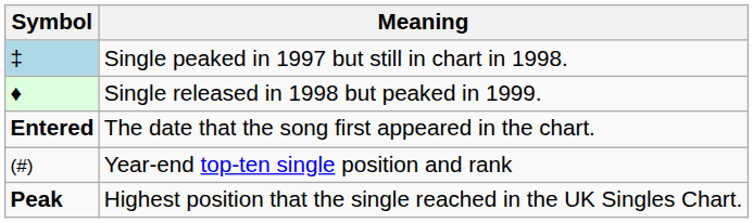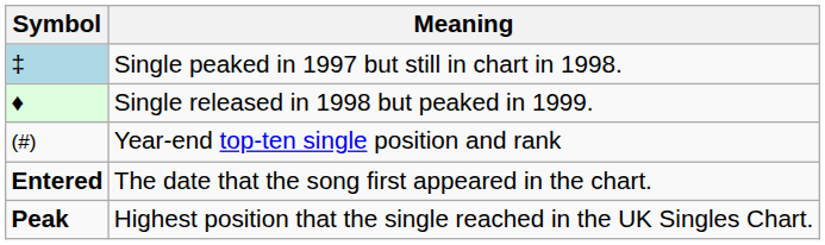rows swapped: Year-end top-ten single position and rank <-> The date that the song first appeared in the chart.
